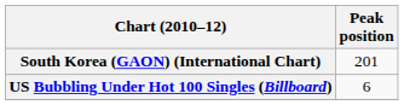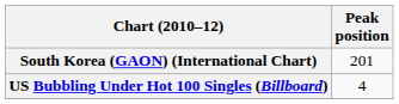US Bubbling Under Hot 100 Singles (Billboard) | Peak position: 6 -> 4
